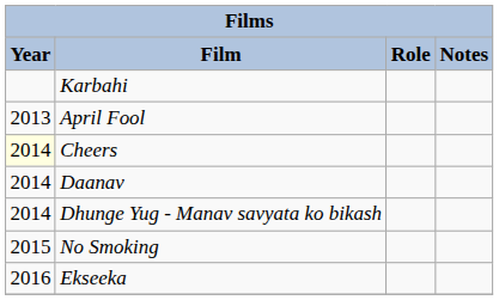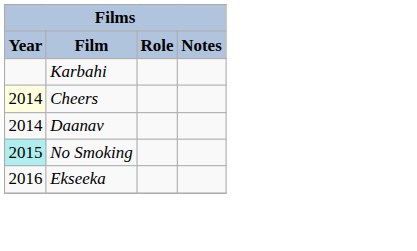- row: 2013 | April Fool
- row: 2014 | Dhunge Yug - Manav savyata ko bikash
No Smoking | Year: no background -> paleturquoise background
